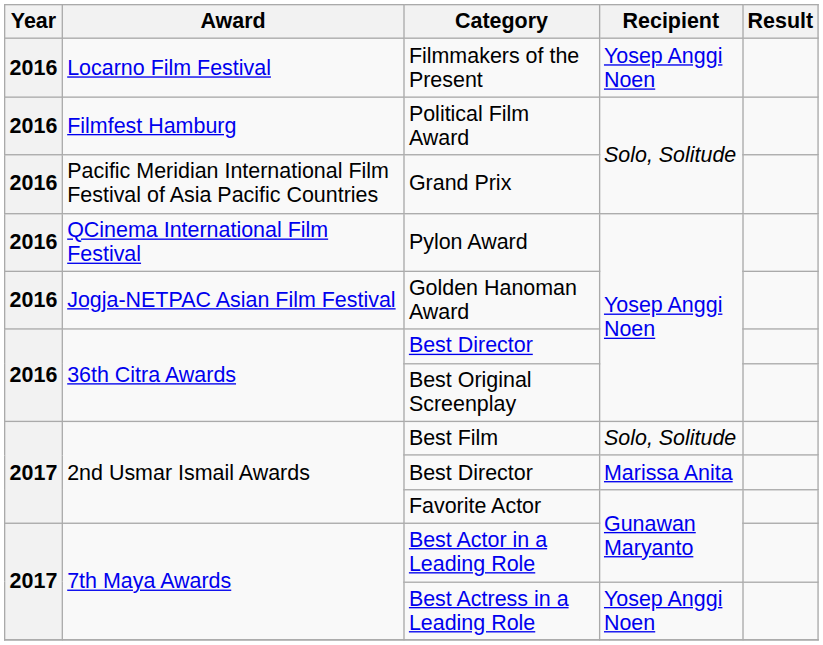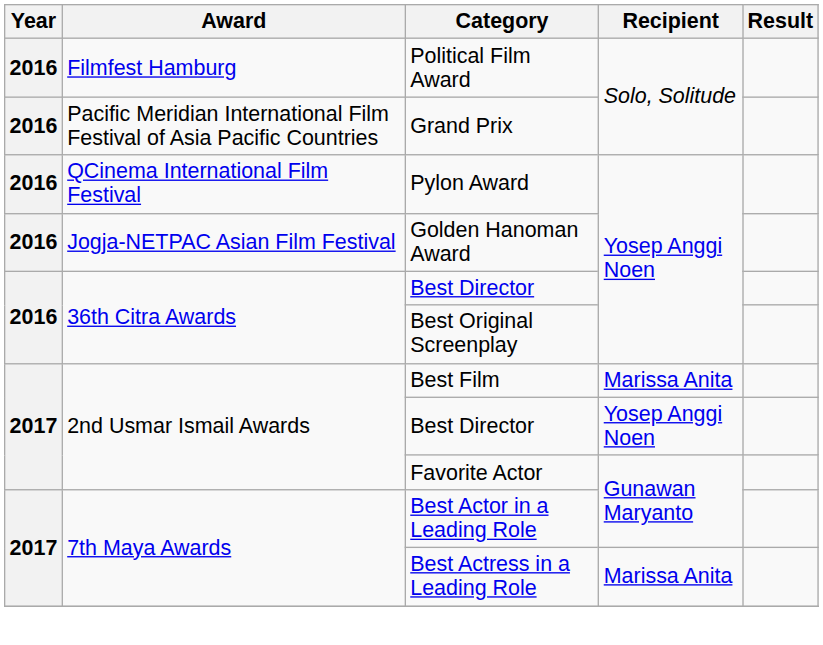- row: 2016 | Locarno Film Festival | Filmmakers of the Present | Yosep Anggi Noen
Best Film | Recipient: Solo, Solitude -> Marissa Anita
2nd Usmar Ismail Awards / Best Director | Recipient: Marissa Anita -> Yosep Anggi Noen
Best Actress in a Leading Role | Recipient: Yosep Anggi Noen -> Marissa Anita
